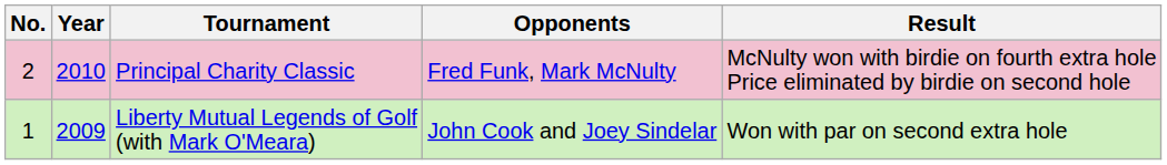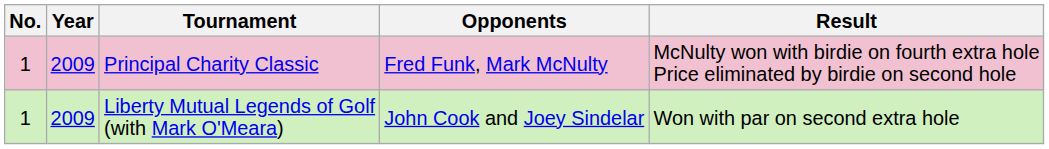Principal Charity Classic | No.: 2 -> 1
Principal Charity Classic | Year: 2010 -> 2009
